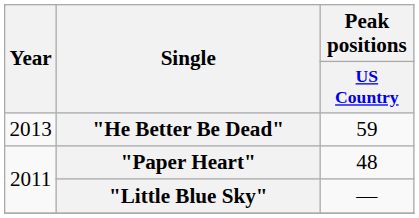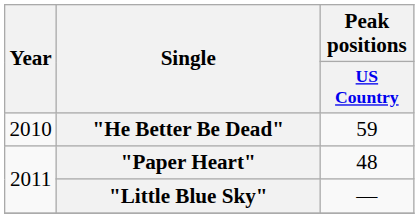"He Better Be Dead" | Year: 2013 -> 2010
